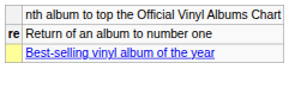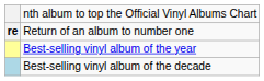+ row: Best-selling vinyl album of the decade
